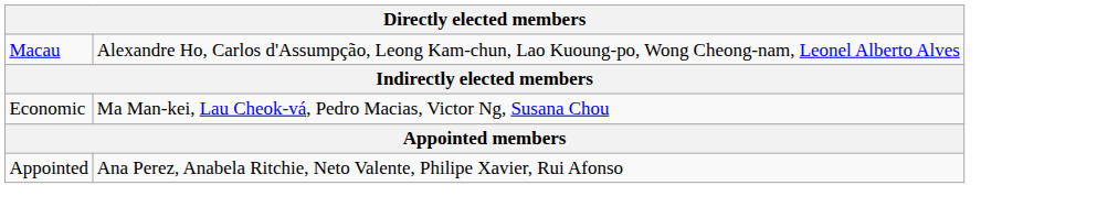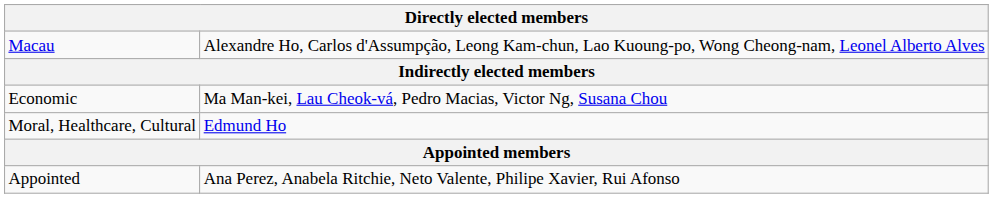+ row: Moral, Healthcare, Cultural | Edmund Ho
